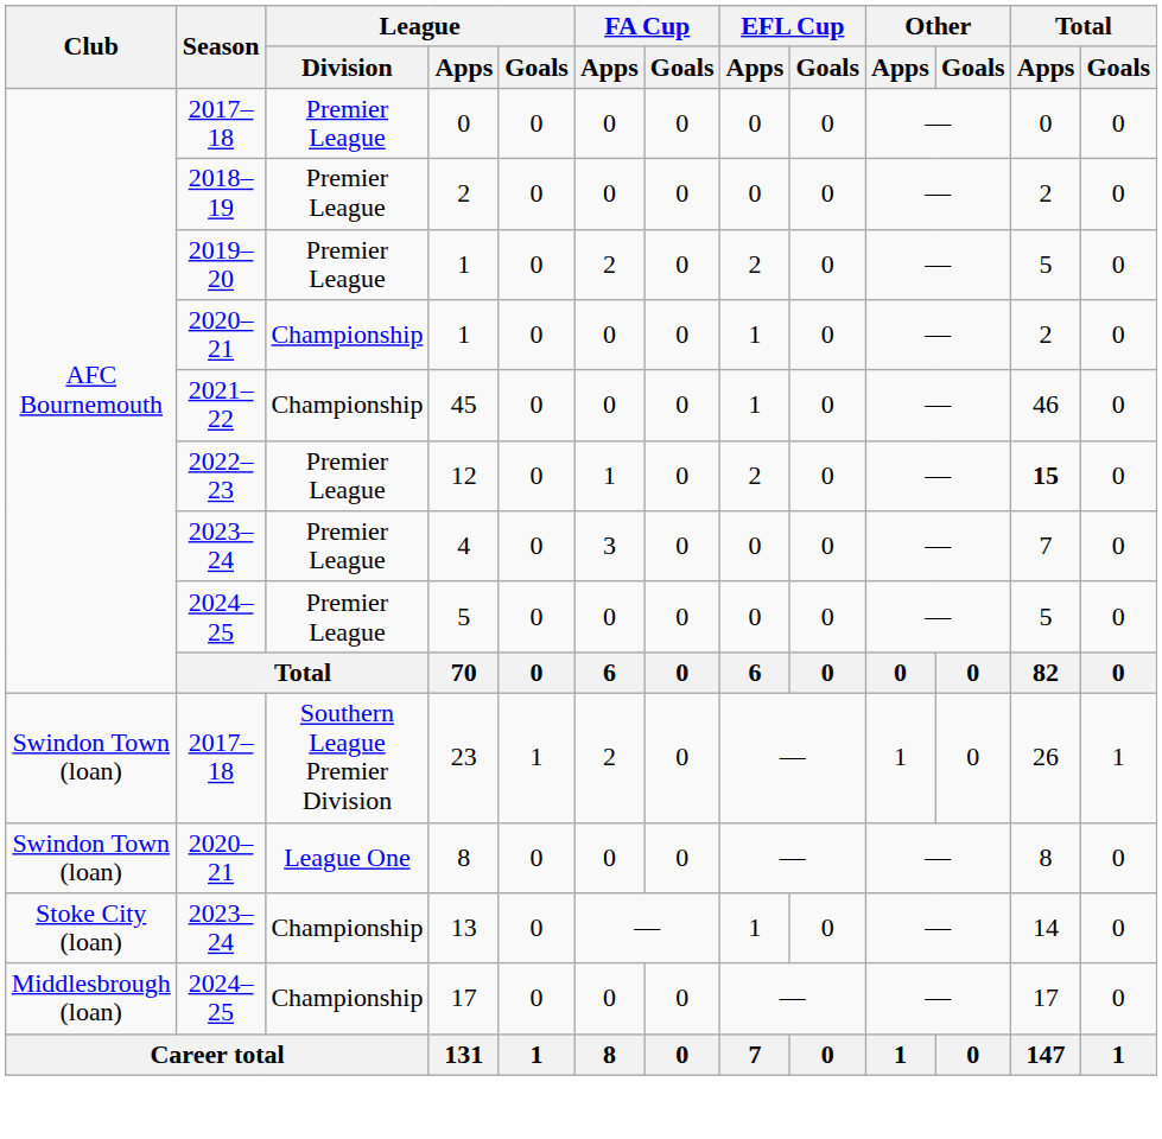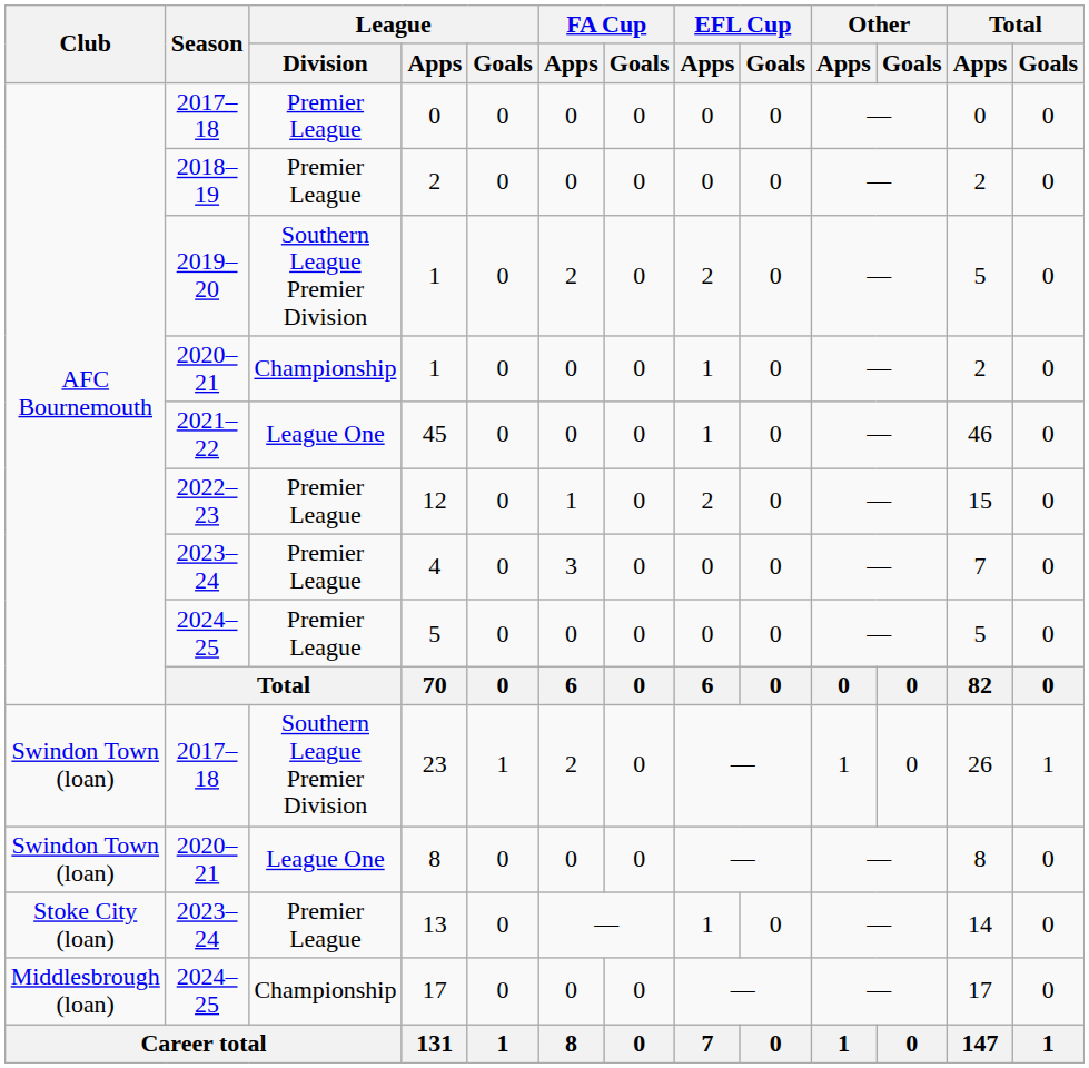2019–20 / 1 | League / Division: Premier League -> Southern League Premier Division
45 | League / Division: Championship -> League One
12 | Total / Apps: bold -> normal
13 | League / Division: Championship -> Premier League
